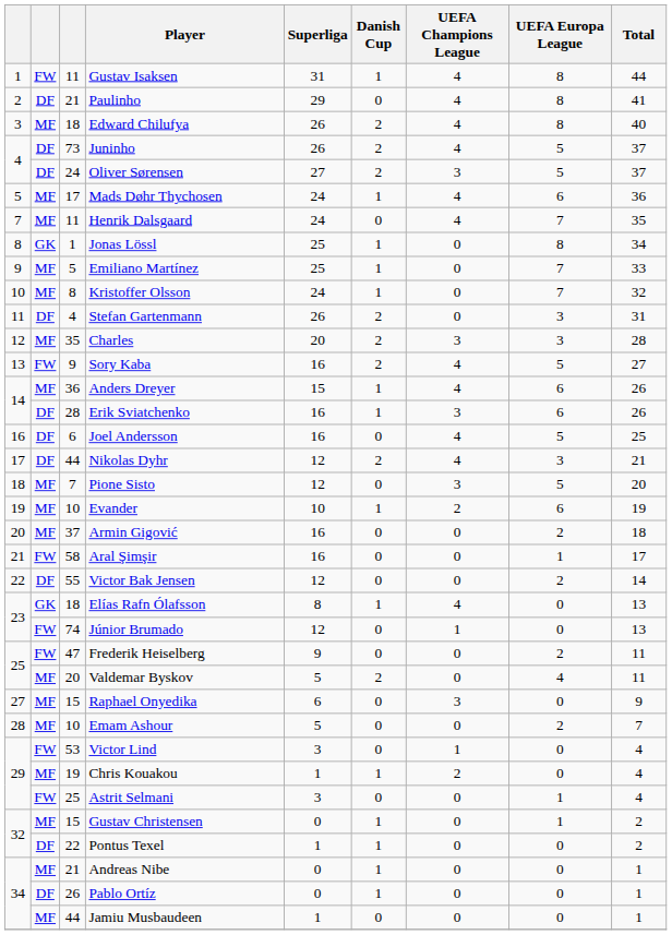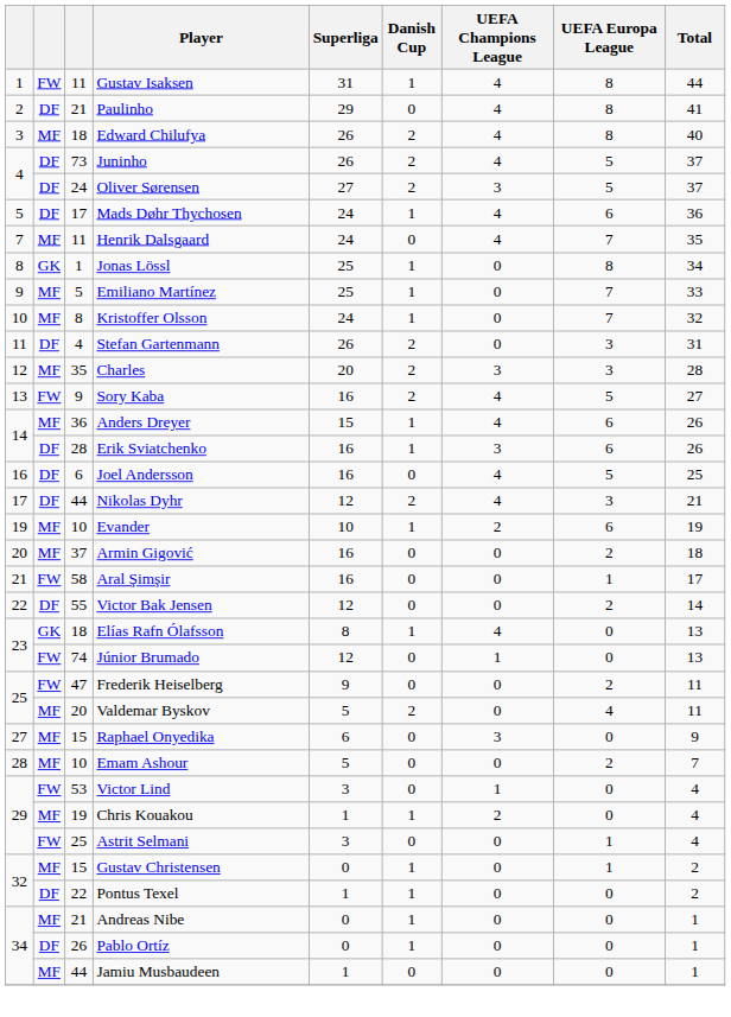Mads Døhr Thychosen | column 2: MF -> DF
- row: 18 | MF | 7 | Pione Sisto | 12 | 0 | 3 | 5 | 20
